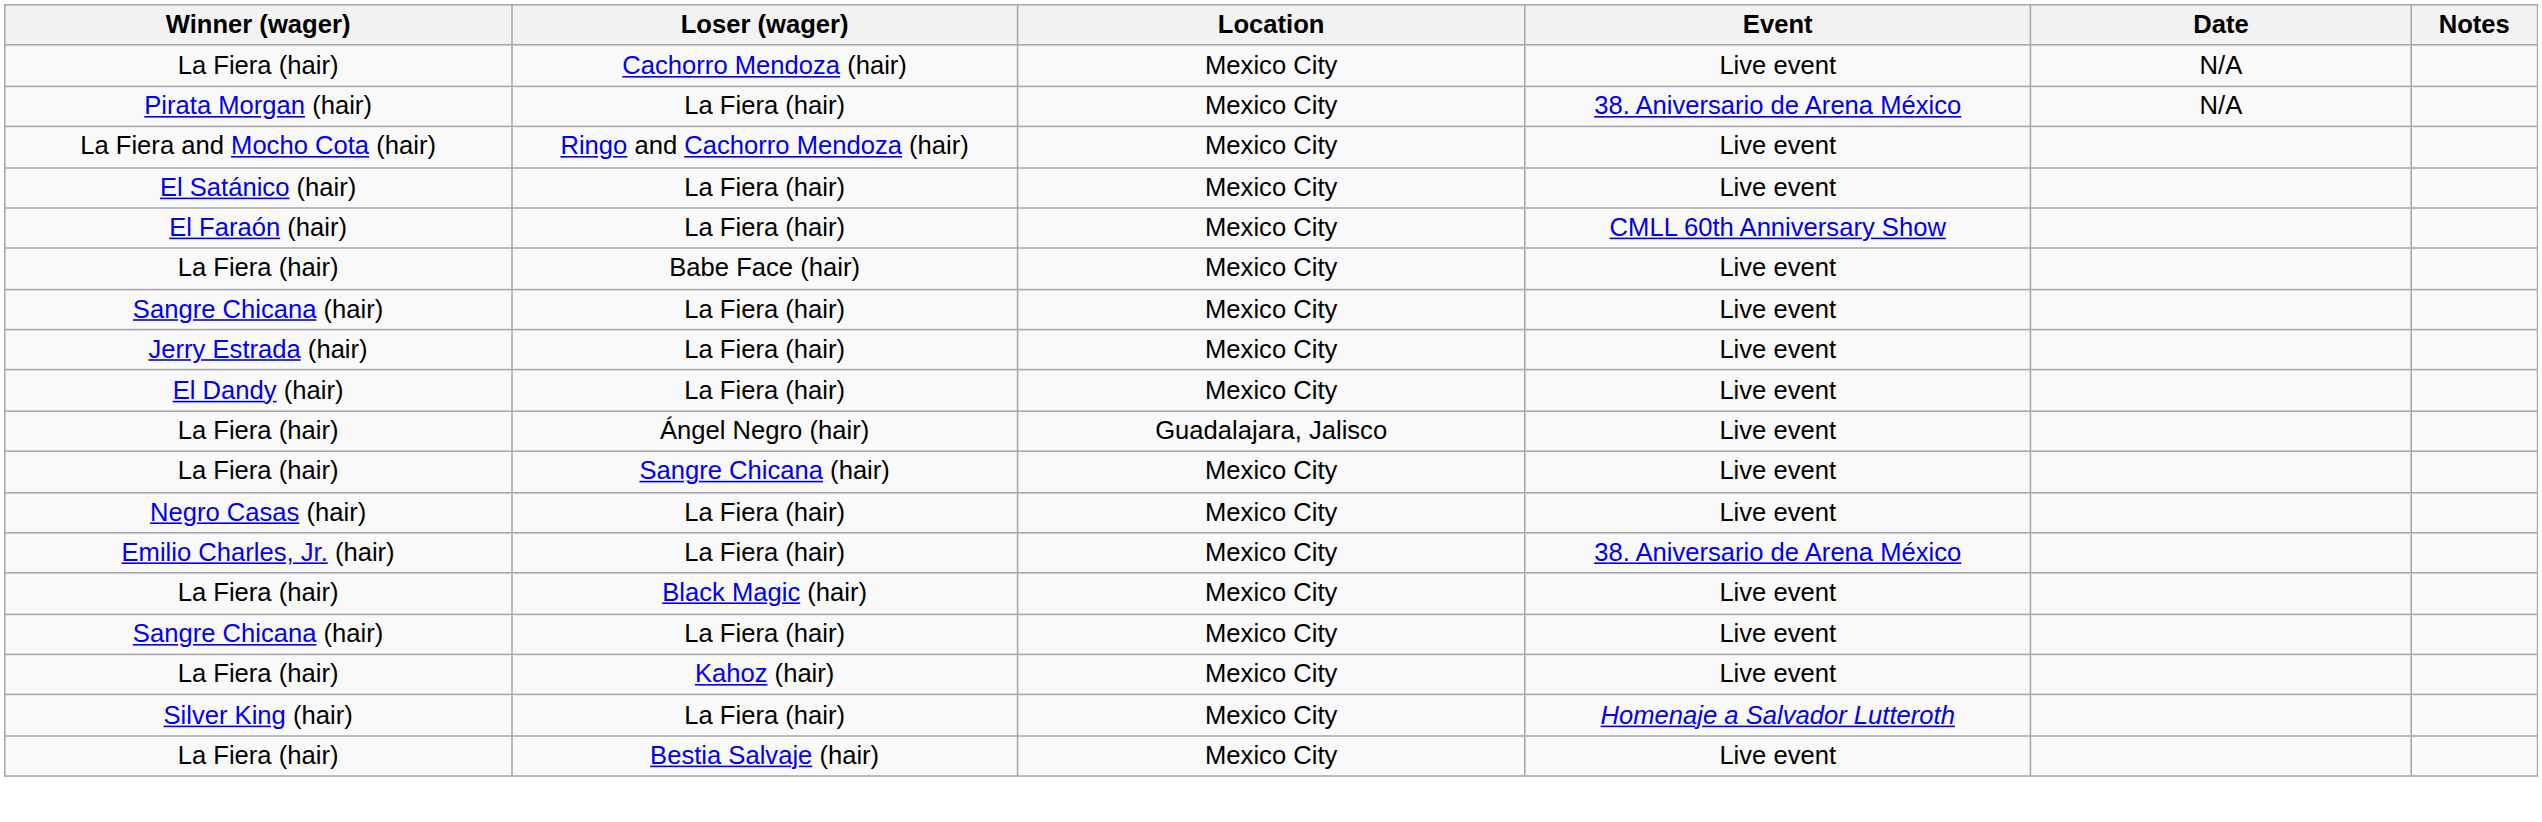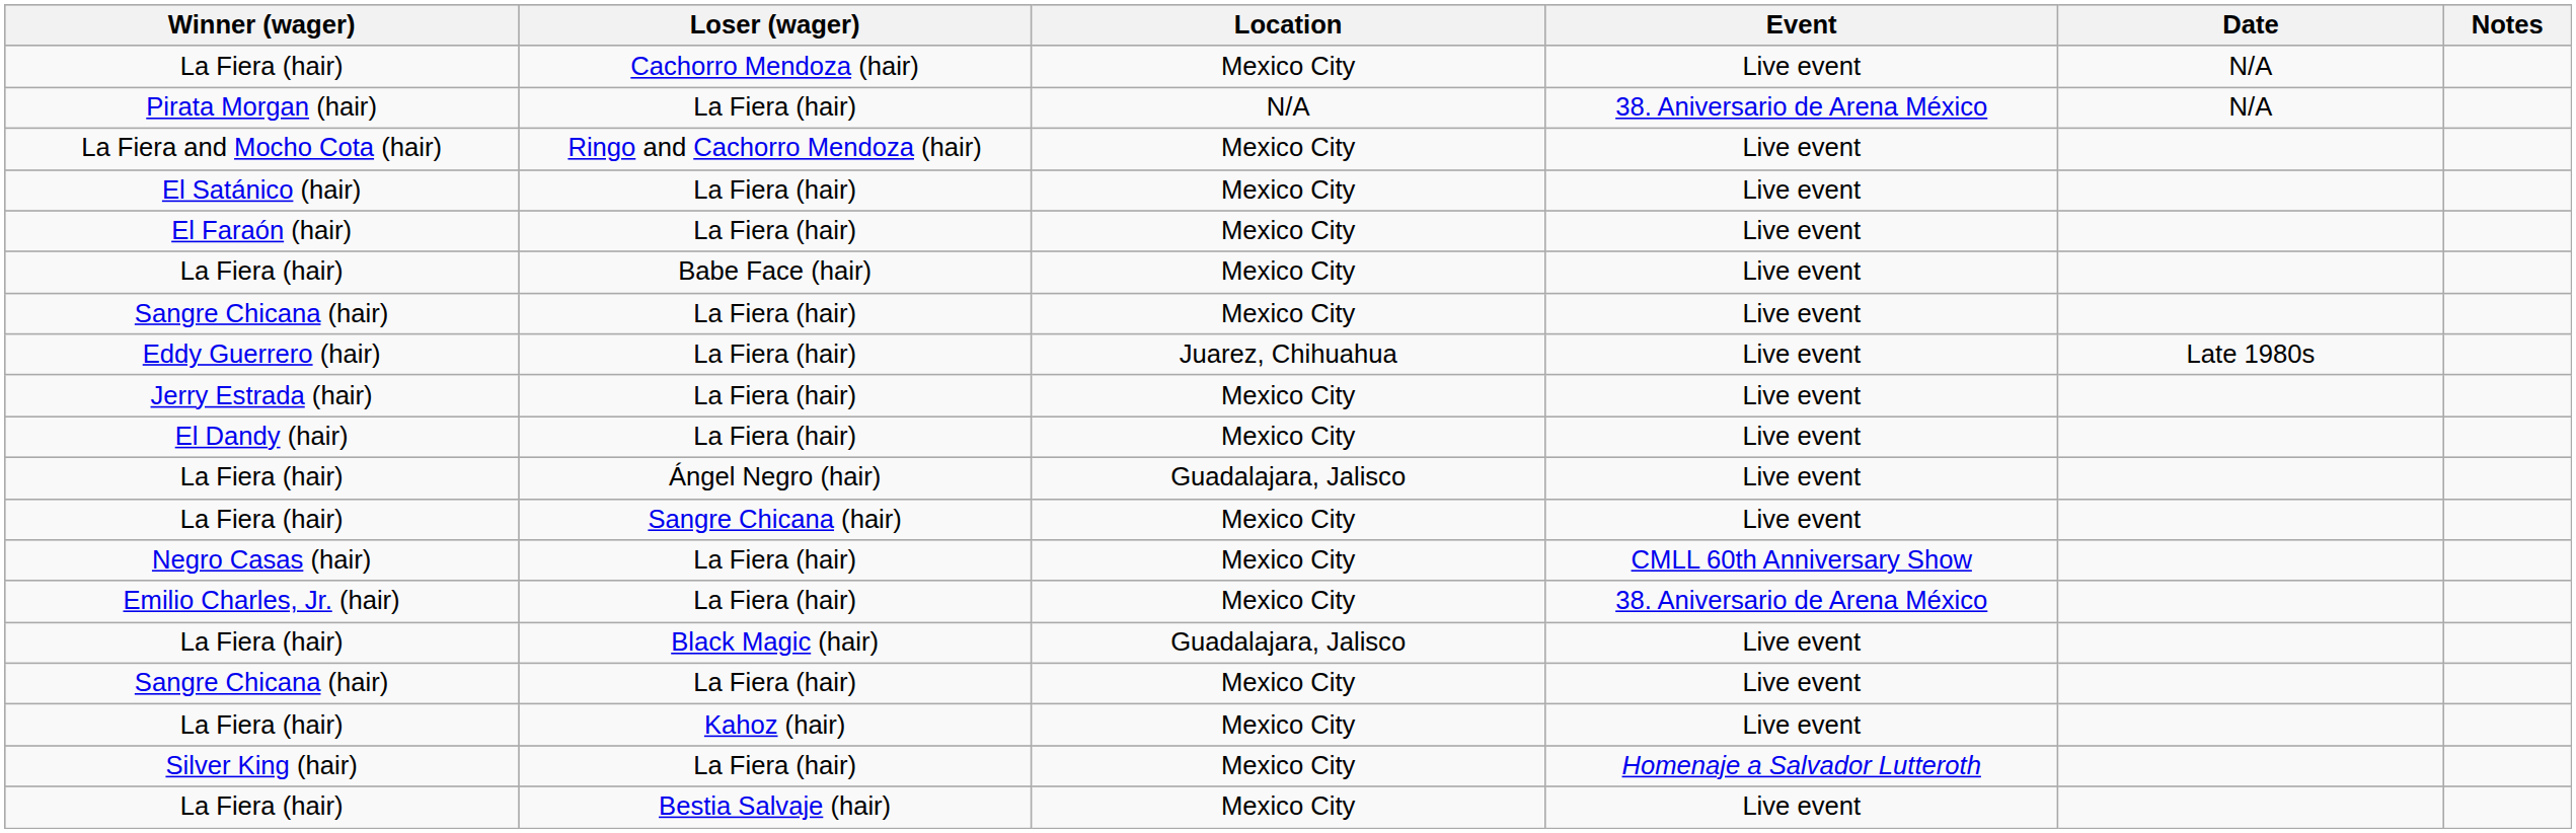Pirata Morgan (hair) | Location: Mexico City -> N/A
El Faraón (hair) | Event: CMLL 60th Anniversary Show -> Live event
+ row: Eddy Guerrero (hair) | La Fiera (hair) | Juarez, Chihuahua | Live event | Late 1980s
Negro Casas (hair) | Event: Live event -> CMLL 60th Anniversary Show
La Fiera (hair) / Black Magic (hair) | Location: Mexico City -> Guadalajara, Jalisco
